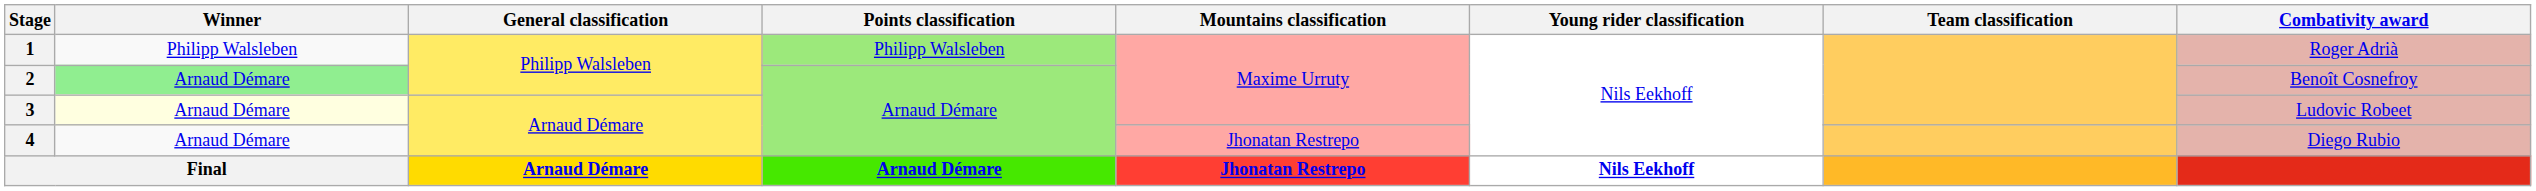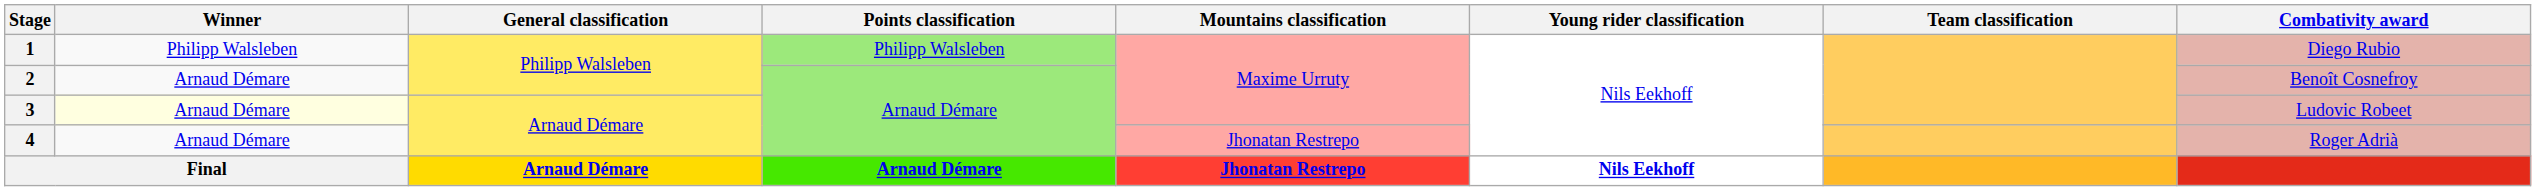1 | Combativity award: Roger Adrià -> Diego Rubio
2 | Winner: lightgreen background -> no background
4 | Combativity award: Diego Rubio -> Roger Adrià
